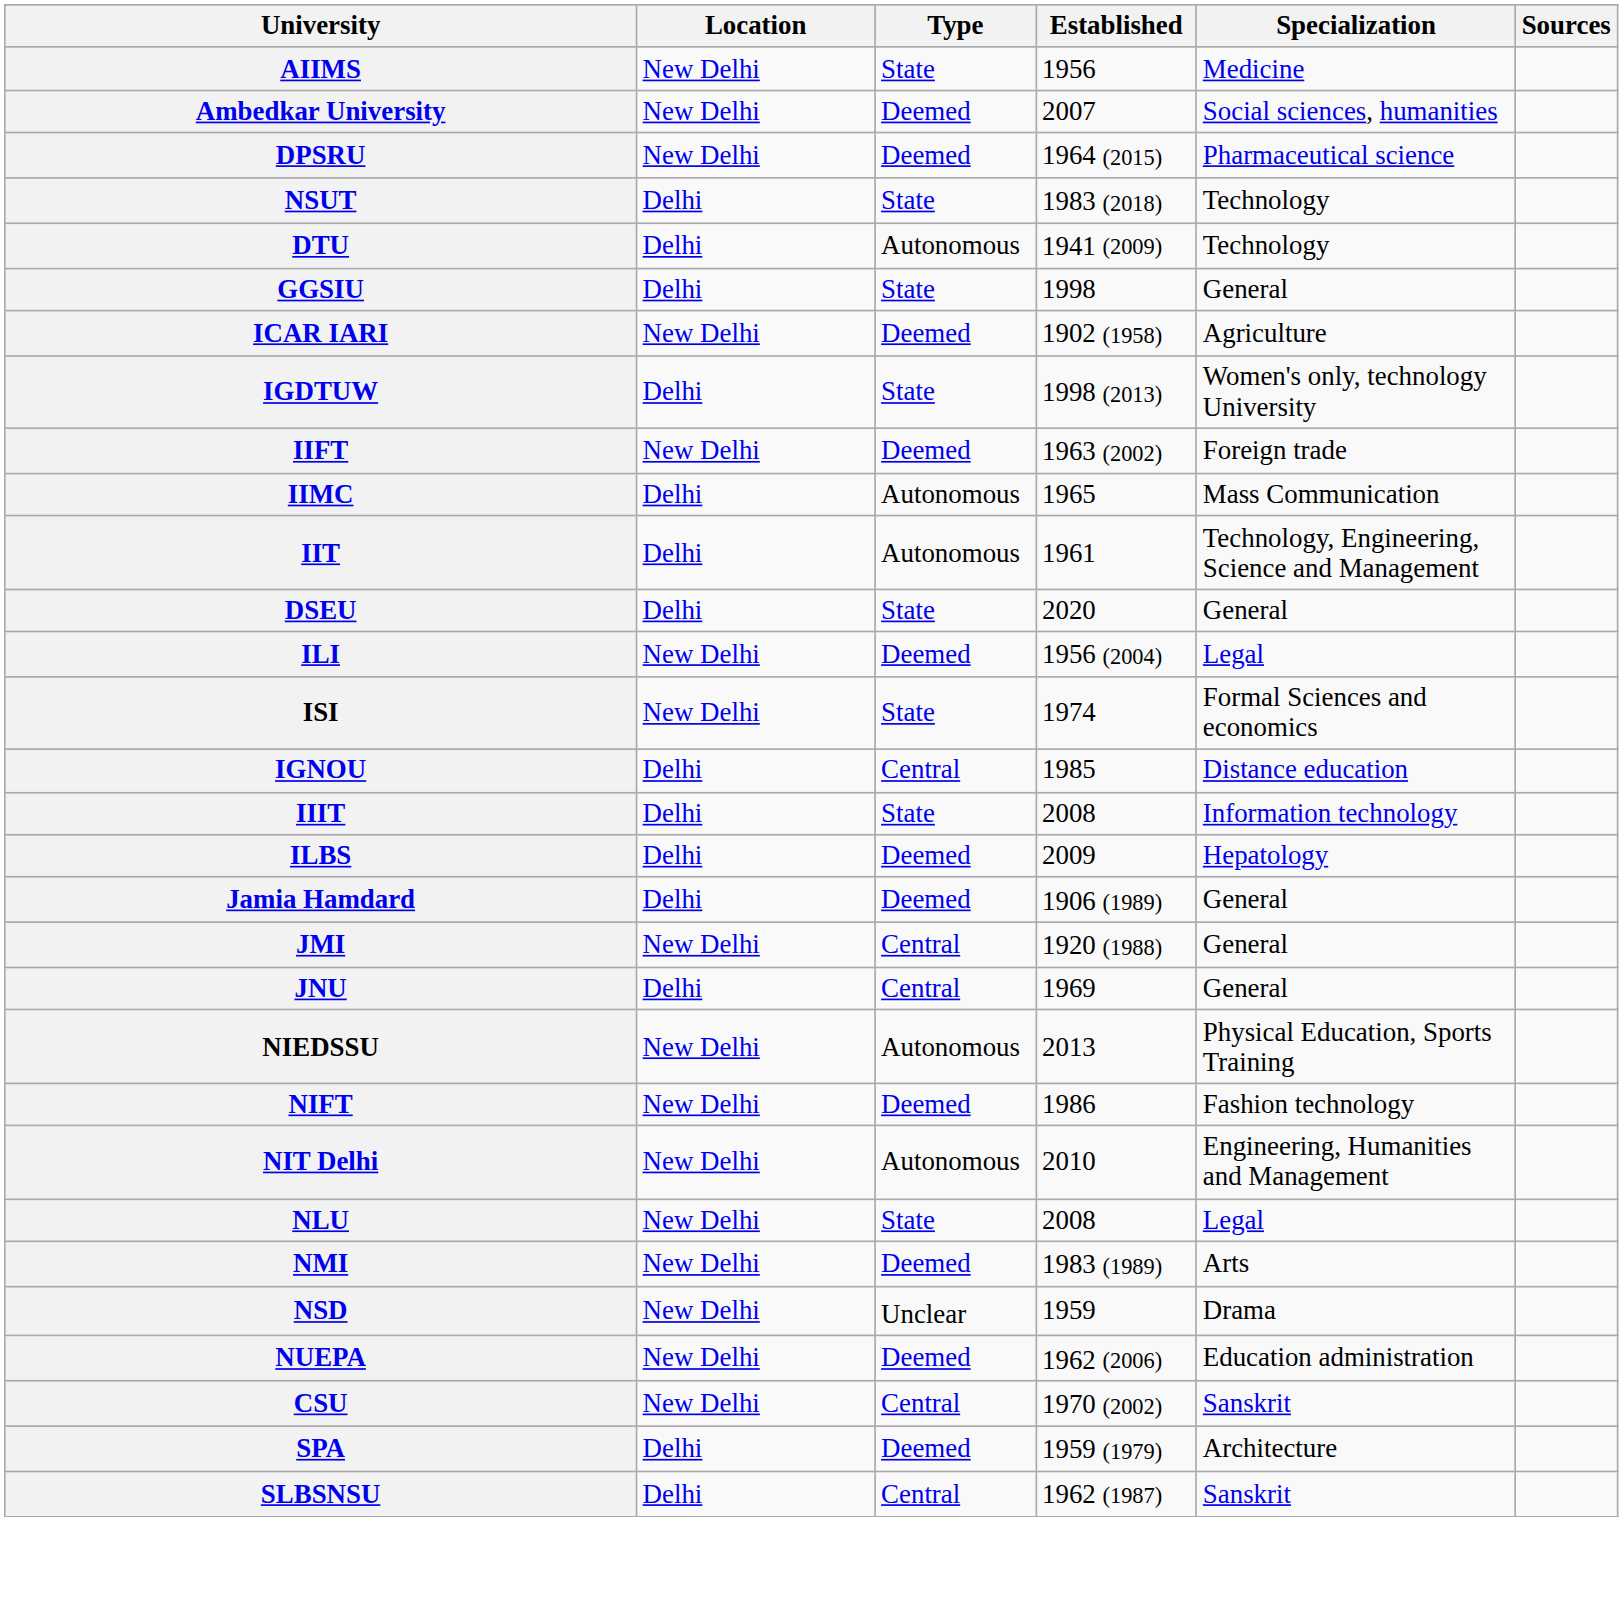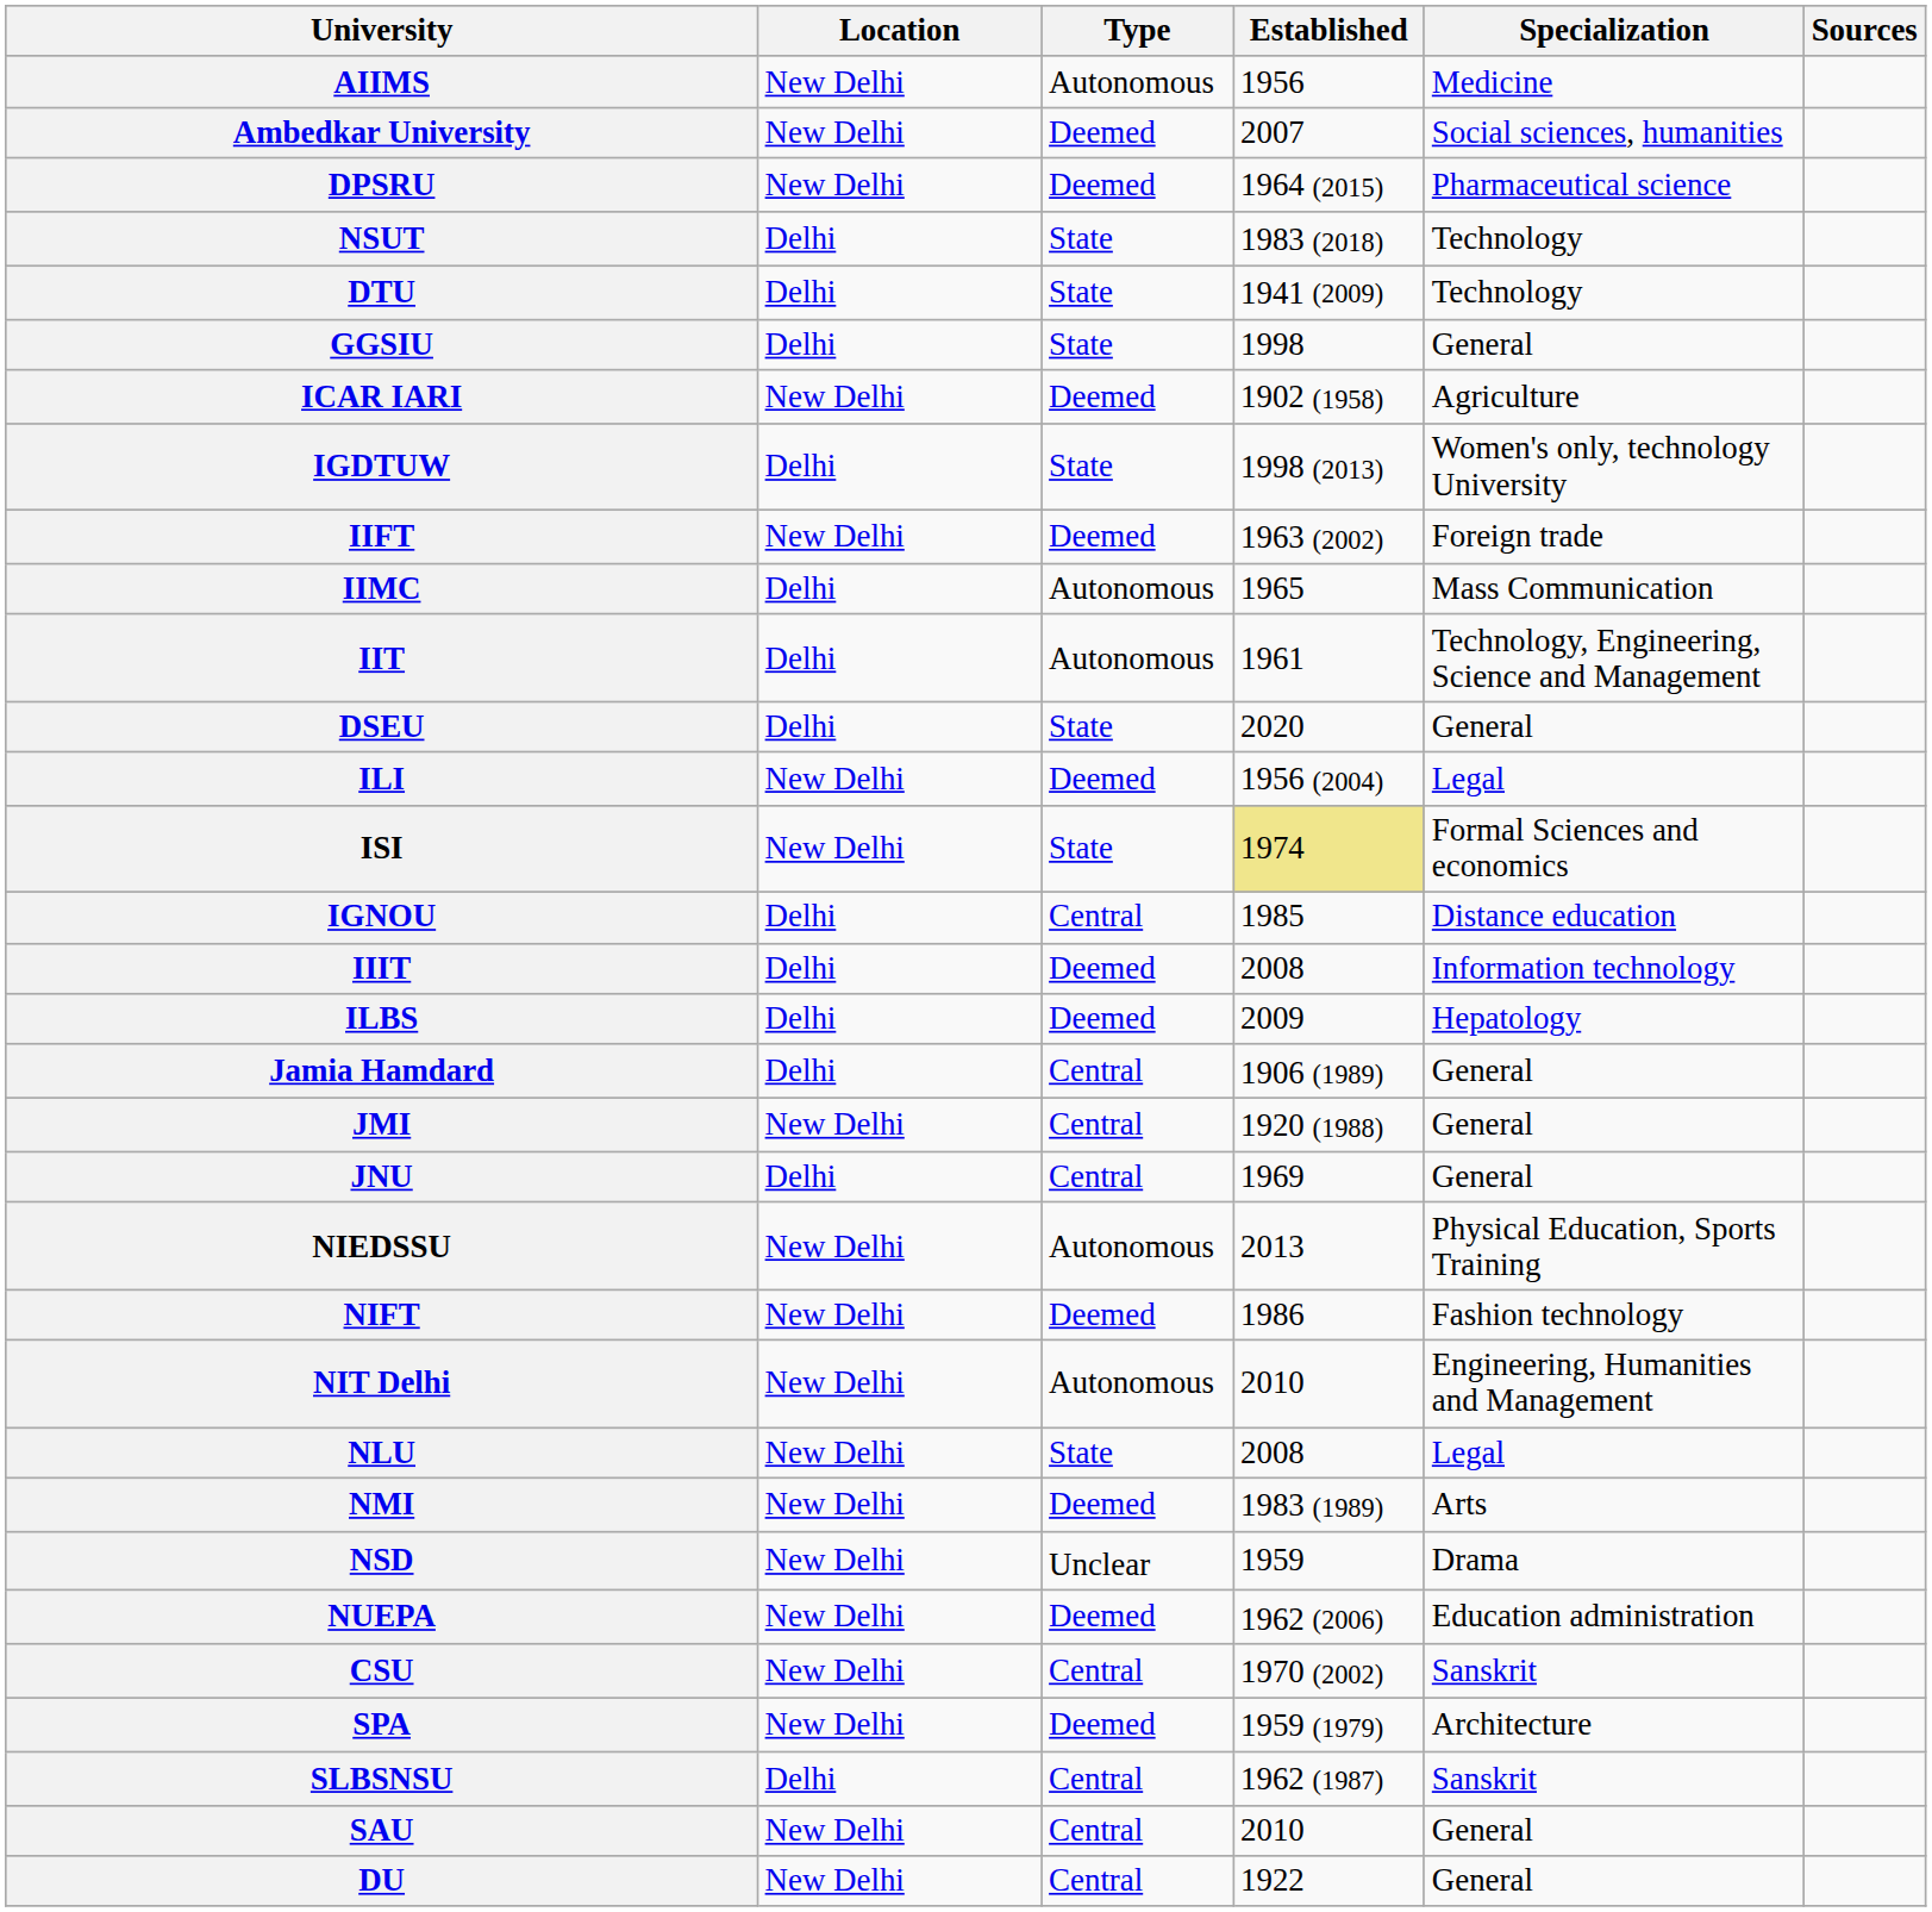AIIMS | Type: State -> Autonomous
DTU | Type: Autonomous -> State
ISI | Established: no background -> khaki background
IIIT | Type: State -> Deemed
Jamia Hamdard | Type: Deemed -> Central
SPA | Location: Delhi -> New Delhi
+ row: SAU | New Delhi | Central | 2010 | General
+ row: DU | New Delhi | Central | 1922 | General
